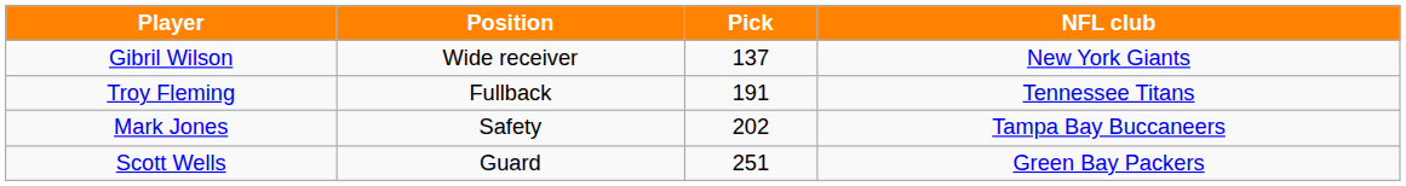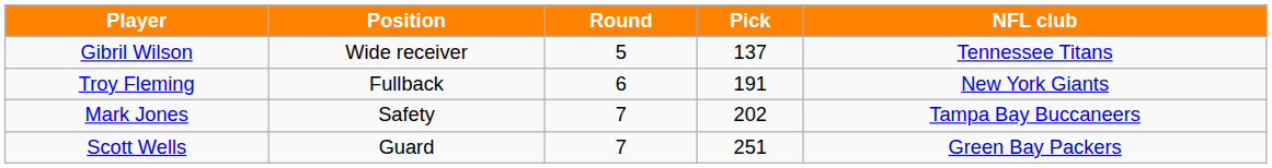+ column: Round | 5 | 6 | 7 | 7
Gibril Wilson | NFL club: New York Giants -> Tennessee Titans
Troy Fleming | NFL club: Tennessee Titans -> New York Giants
